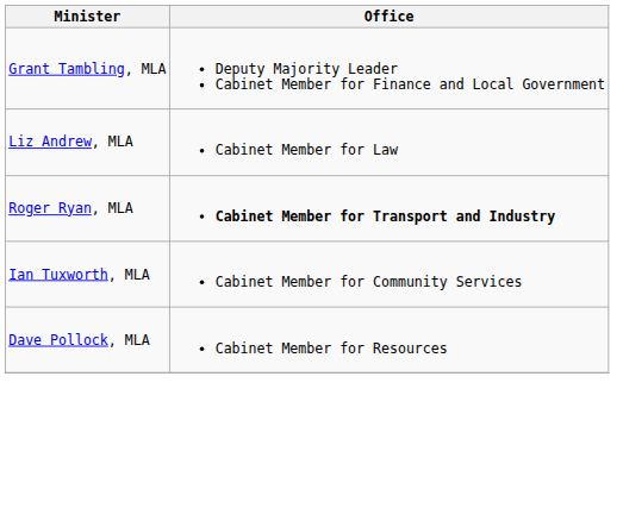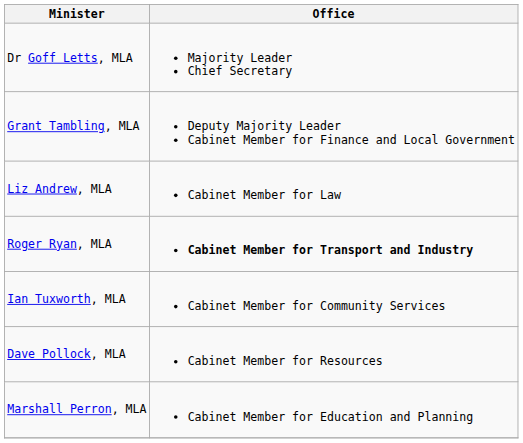+ row: Dr Goff Letts, MLA | Majority Leader Chief Secretary
+ row: Marshall Perron, MLA | Cabinet Member for Education and Planning
